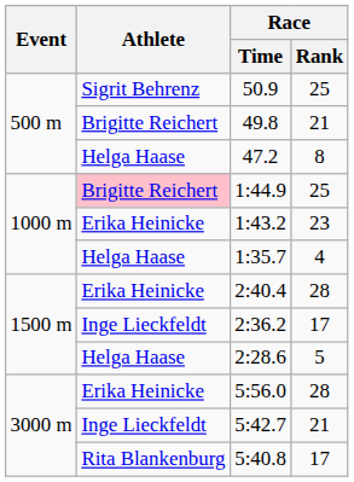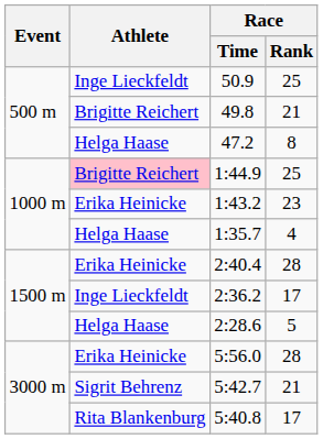50.9 | Athlete: Sigrit Behrenz -> Inge Lieckfeldt
5:42.7 | Athlete: Inge Lieckfeldt -> Sigrit Behrenz
